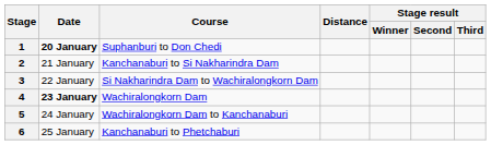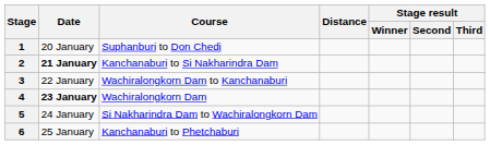1 | Date: bold -> normal
2 | Date: normal -> bold
3 | Course: Si Nakharindra Dam to Wachiralongkorn Dam -> Wachiralongkorn Dam to Kanchanaburi
5 | Course: Wachiralongkorn Dam to Kanchanaburi -> Si Nakharindra Dam to Wachiralongkorn Dam
